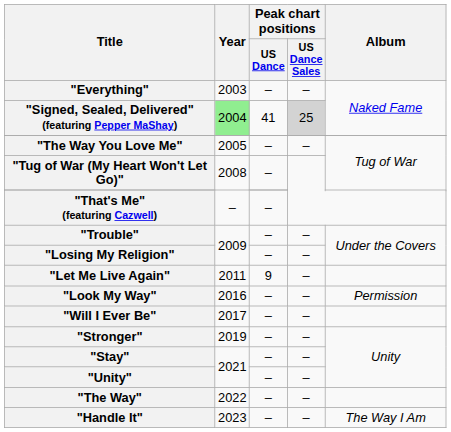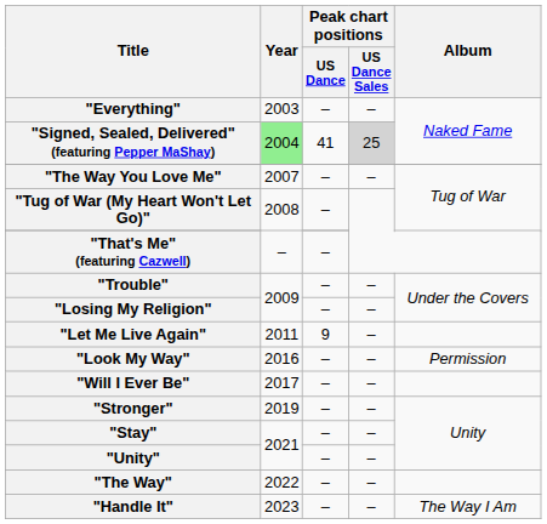"The Way You Love Me" | Year: 2005 -> 2007
